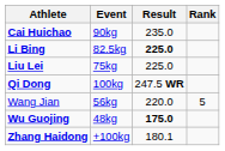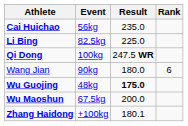Cai Huichao | Event: 90kg -> 56kg
Li Bing | Result: bold -> normal
- row: Liu Lei | 75kg | 225.0
Wang Jian | Event: 56kg -> 90kg
Wang Jian | Result: 220.0 -> 180.0
Wang Jian | Rank: 5 -> 6
+ row: Wu Maoshun | 67.5kg | 200.0
